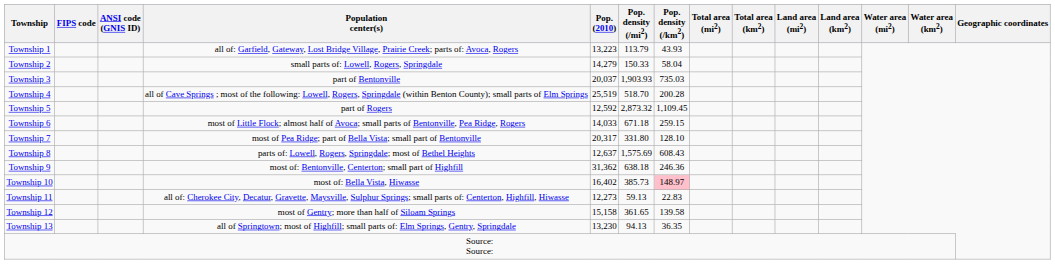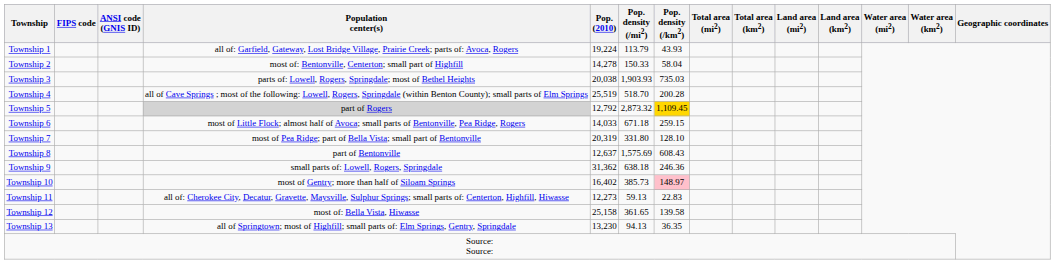Township 1 | Pop. (2010): 13,223 -> 19,224
Township 2 | Population center(s): small parts of: Lowell, Rogers, Springdale -> most of: Bentonville, Centerton; small part of Highfill
Township 2 | Pop. (2010): 14,279 -> 14,278
Township 3 | Population center(s): part of Bentonville -> parts of: Lowell, Rogers, Springdale; most of Bethel Heights
Township 3 | Pop. (2010): 20,037 -> 20,038
Township 5 | Population center(s): no background -> lightgrey background
Township 5 | Pop. (2010): 12,592 -> 12,792
Township 5 | Pop. density (/km2): no background -> gold background
Township 7 | Pop. (2010): 20,317 -> 20,319
Township 8 | Population center(s): parts of: Lowell, Rogers, Springdale; most of Bethel Heights -> part of Bentonville
Township 9 | Population center(s): most of: Bentonville, Centerton; small part of Highfill -> small parts of: Lowell, Rogers, Springdale
Township 10 | Population center(s): most of: Bella Vista, Hiwasse -> most of Gentry; more than half of Siloam Springs
Township 12 | Population center(s): most of Gentry; more than half of Siloam Springs -> most of: Bella Vista, Hiwasse
Township 12 | Pop. (2010): 15,158 -> 25,158
